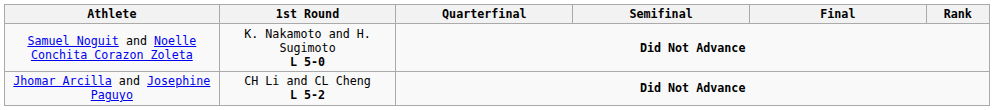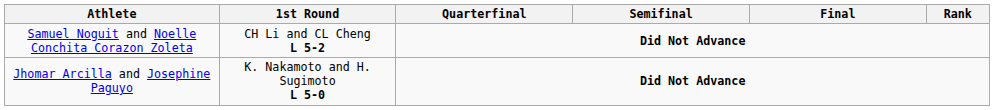Samuel Noguit and Noelle Conchita Corazon Zoleta | 1st Round: K. Nakamoto and H. Sugimoto L 5-0 -> CH Li and CL Cheng L 5-2
Jhomar Arcilla and Josephine Paguyo | 1st Round: CH Li and CL Cheng L 5-2 -> K. Nakamoto and H. Sugimoto L 5-0
